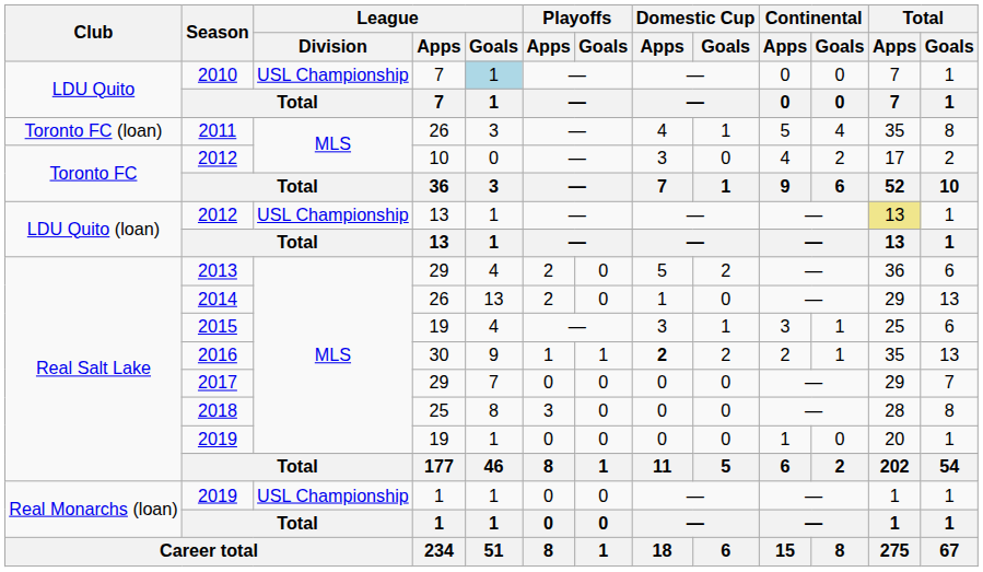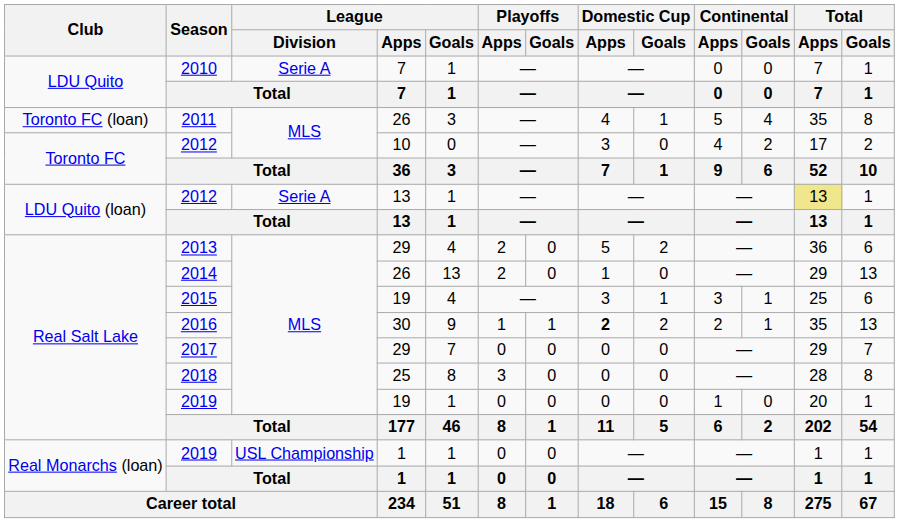2010 | League / Division: USL Championship -> Serie A
2010 | League / Goals: lightblue background -> no background
2012 / 13 | League / Division: USL Championship -> Serie A
